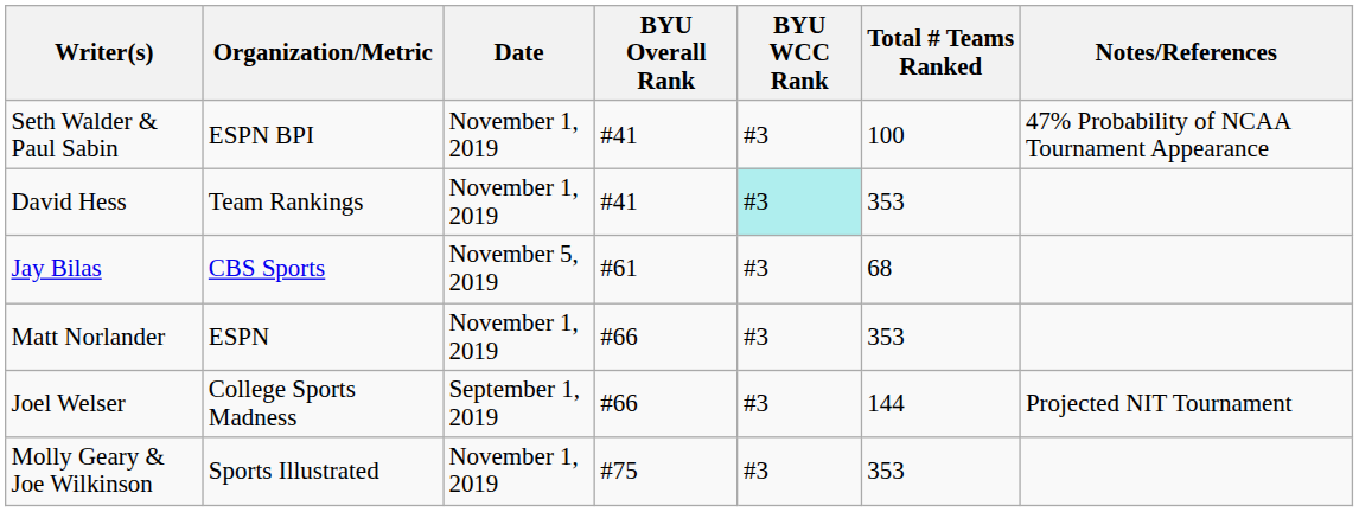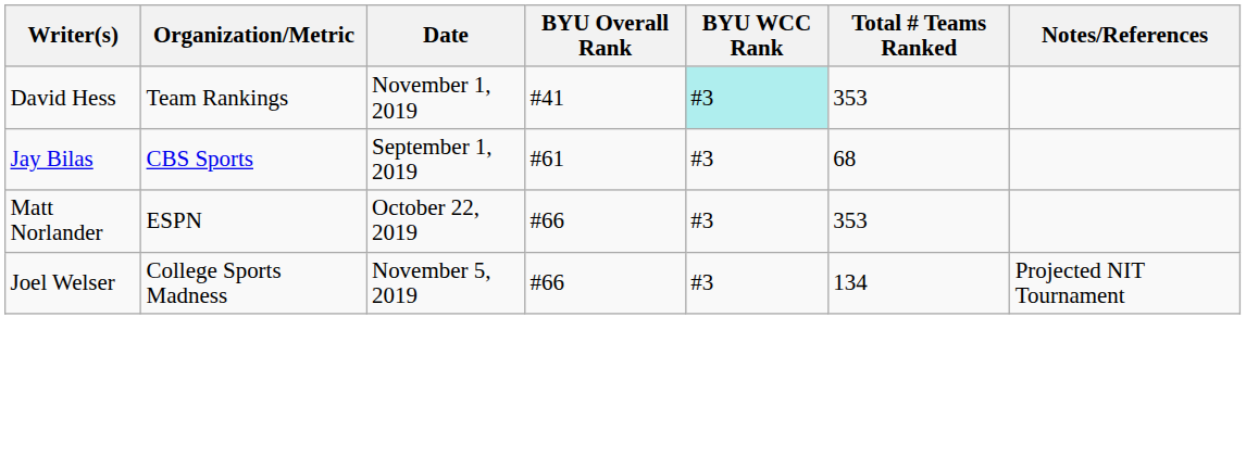- row: Seth Walder & Paul Sabin | ESPN BPI | November 1, 2019 | #41 | #3 | 100 | 47% Probability of NCAA Tournament Appearance
Jay Bilas | Date: November 5, 2019 -> September 1, 2019
Matt Norlander | Date: November 1, 2019 -> October 22, 2019
Joel Welser | Date: September 1, 2019 -> November 5, 2019
Joel Welser | Total # Teams Ranked: 144 -> 134
- row: Molly Geary & Joe Wilkinson | Sports Illustrated | November 1, 2019 | #75 | #3 | 353
